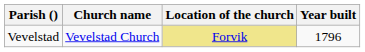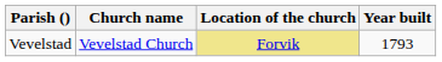Vevelstad | Year built: 1796 -> 1793
